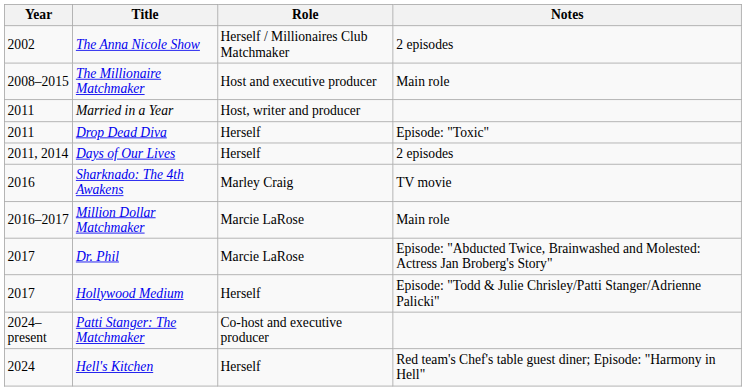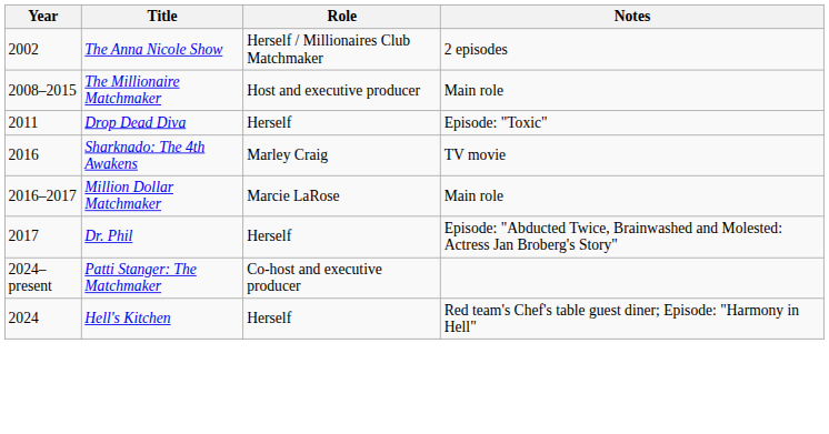- row: 2011 | Married in a Year | Host, writer and producer
- row: 2011, 2014 | Days of Our Lives | Herself | 2 episodes
Dr. Phil | Role: Marcie LaRose -> Herself
- row: 2017 | Hollywood Medium | Herself | Episode: "Todd & Julie Chrisley/Patti Stanger/Adrienne Palicki"
